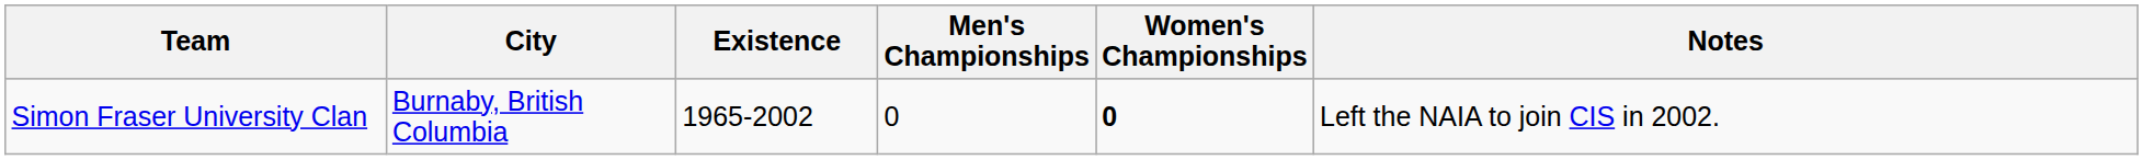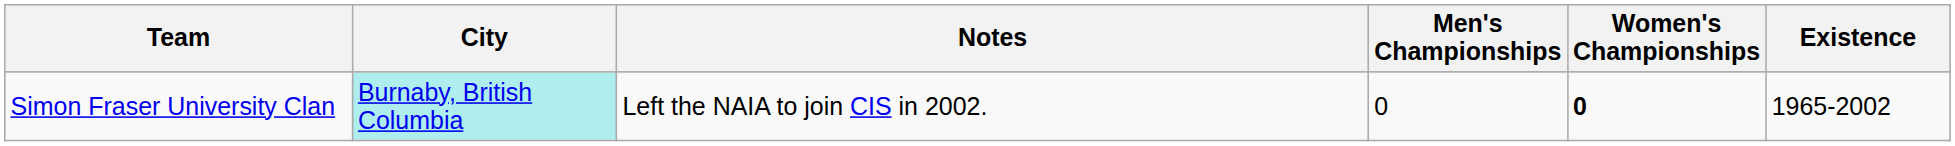columns swapped: Existence <-> Notes
Simon Fraser University Clan | City: no background -> paleturquoise background
